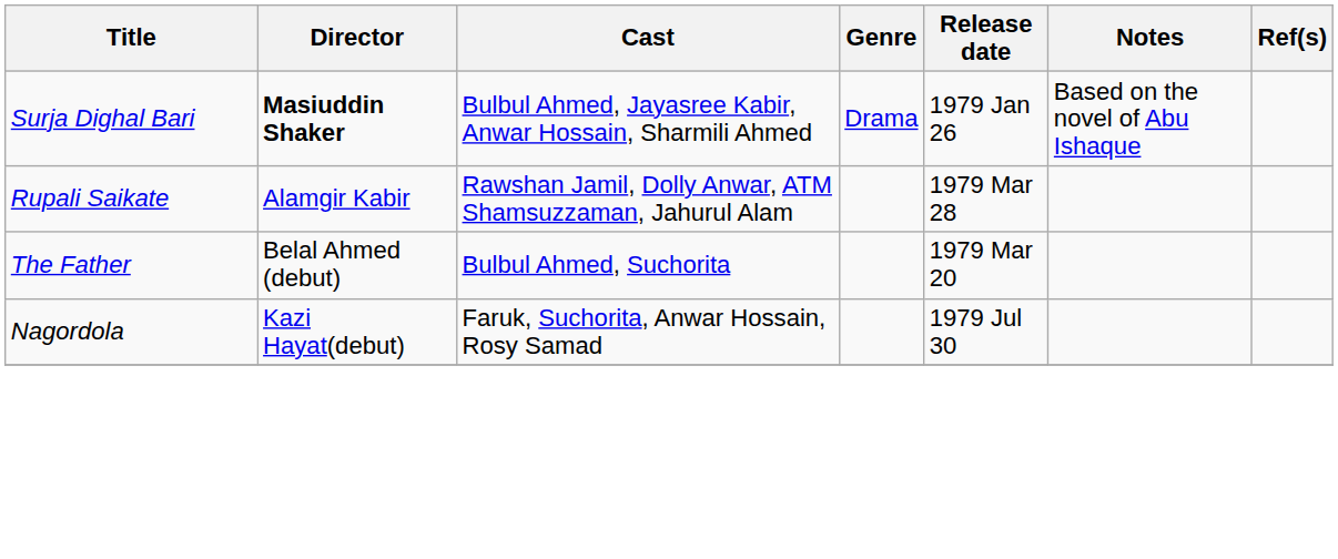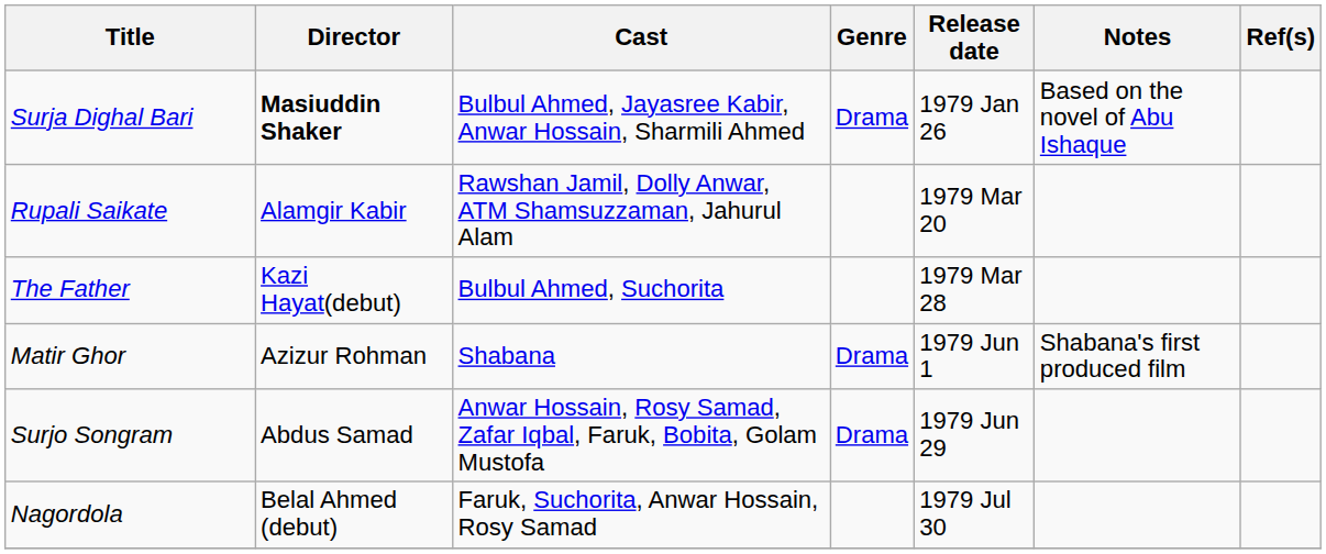Rupali Saikate | Release date: 1979 Mar 28 -> 1979 Mar 20
The Father | Director: Belal Ahmed (debut) -> Kazi Hayat(debut)
The Father | Release date: 1979 Mar 20 -> 1979 Mar 28
+ row: Matir Ghor | Azizur Rohman | Shabana | Drama | 1979 Jun 1 | Shabana's first produced film
+ row: Surjo Songram | Abdus Samad | Anwar Hossain, Rosy Samad, Zafar Iqbal, Faruk, Bobita, Golam Mustofa | Drama | 1979 Jun 29
Nagordola | Director: Kazi Hayat(debut) -> Belal Ahmed (debut)
